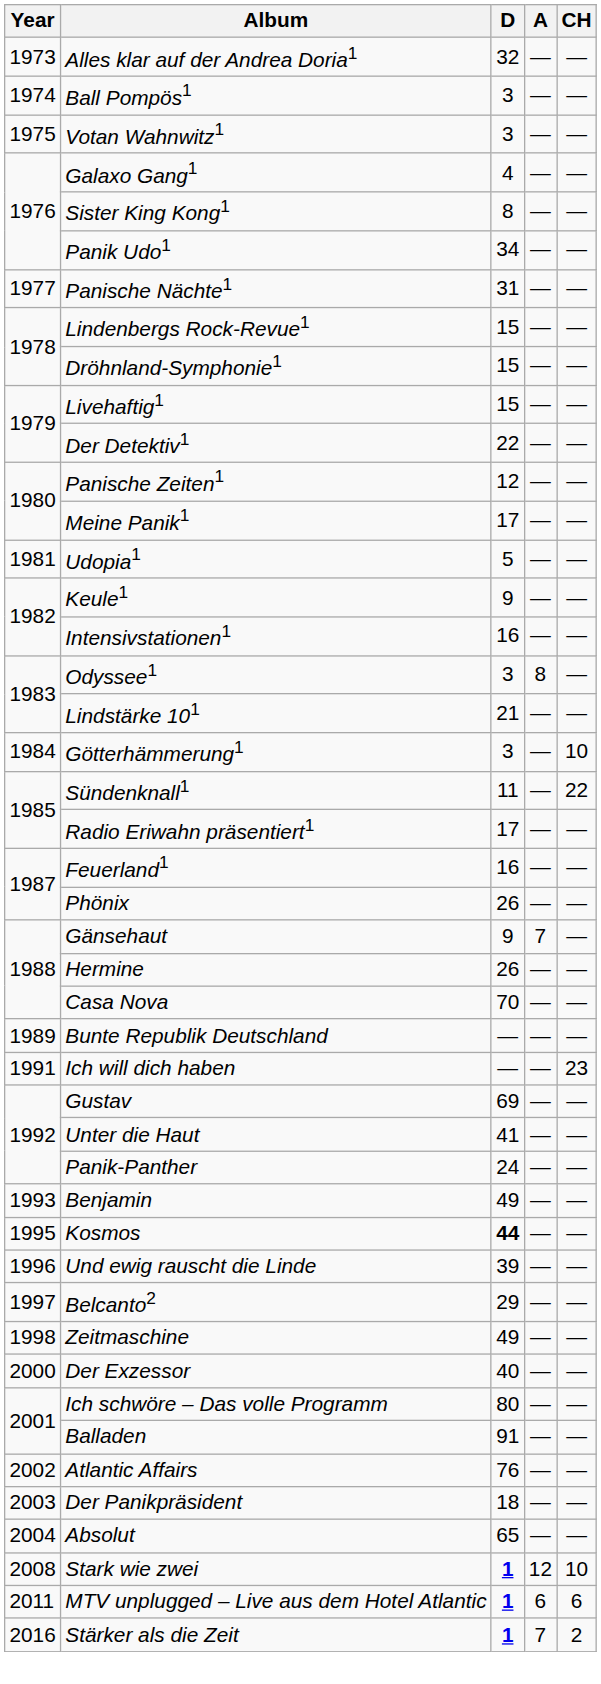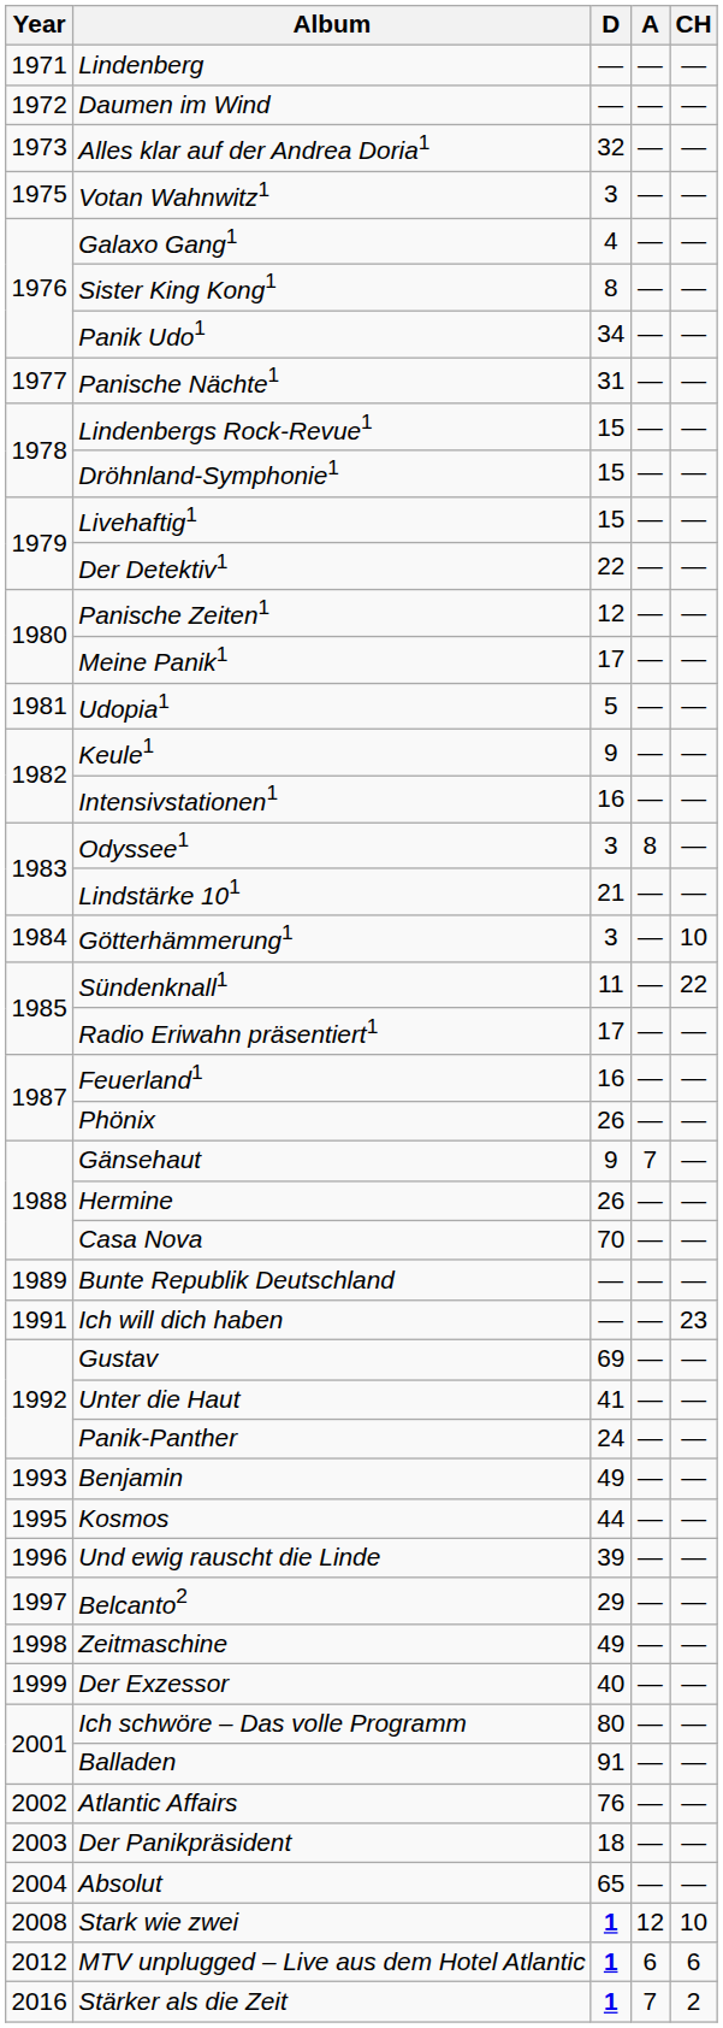+ row: 1971 | Lindenberg | — | — | —
+ row: 1972 | Daumen im Wind | — | — | —
- row: 1974 | Ball Pompös1 | 3 | — | —
Kosmos | D: bold -> normal
Der Exzessor | Year: 2000 -> 1999
MTV unplugged – Live aus dem Hotel Atlantic | Year: 2011 -> 2012
